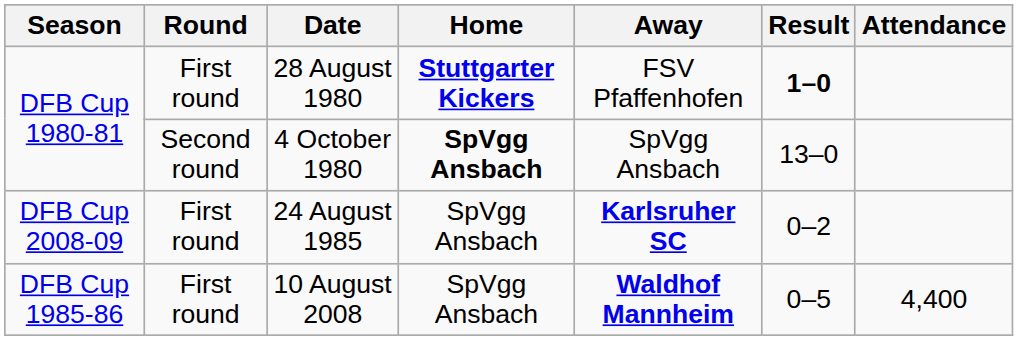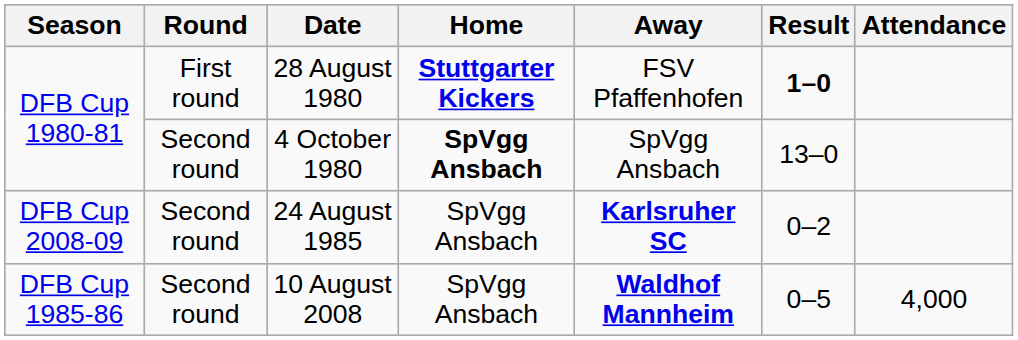24 August 1985 | Round: First round -> Second round
10 August 2008 | Round: First round -> Second round
10 August 2008 | Attendance: 4,400 -> 4,000
